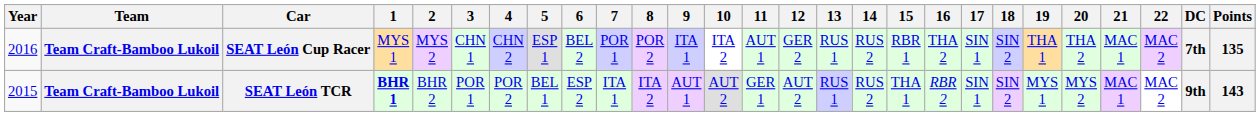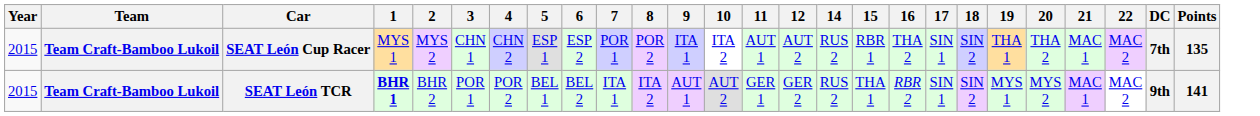- column: 13 | RUS 1 | RUS 1
SEAT León Cup Racer | Year: 2016 -> 2015
SEAT León Cup Racer | 6: BEL 2 -> ESP 2
SEAT León Cup Racer | 12: GER 2 -> AUT 2
SEAT León TCR | 6: ESP 2 -> BEL 2
SEAT León TCR | 12: AUT 2 -> GER 2
SEAT León TCR | Points: 143 -> 141
